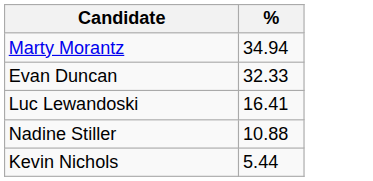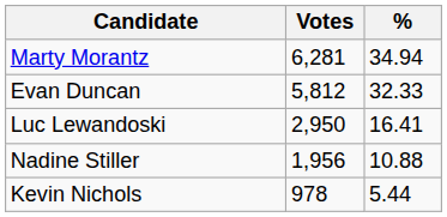+ column: Votes | 6,281 | 5,812 | 2,950 | 1,956 | 978
